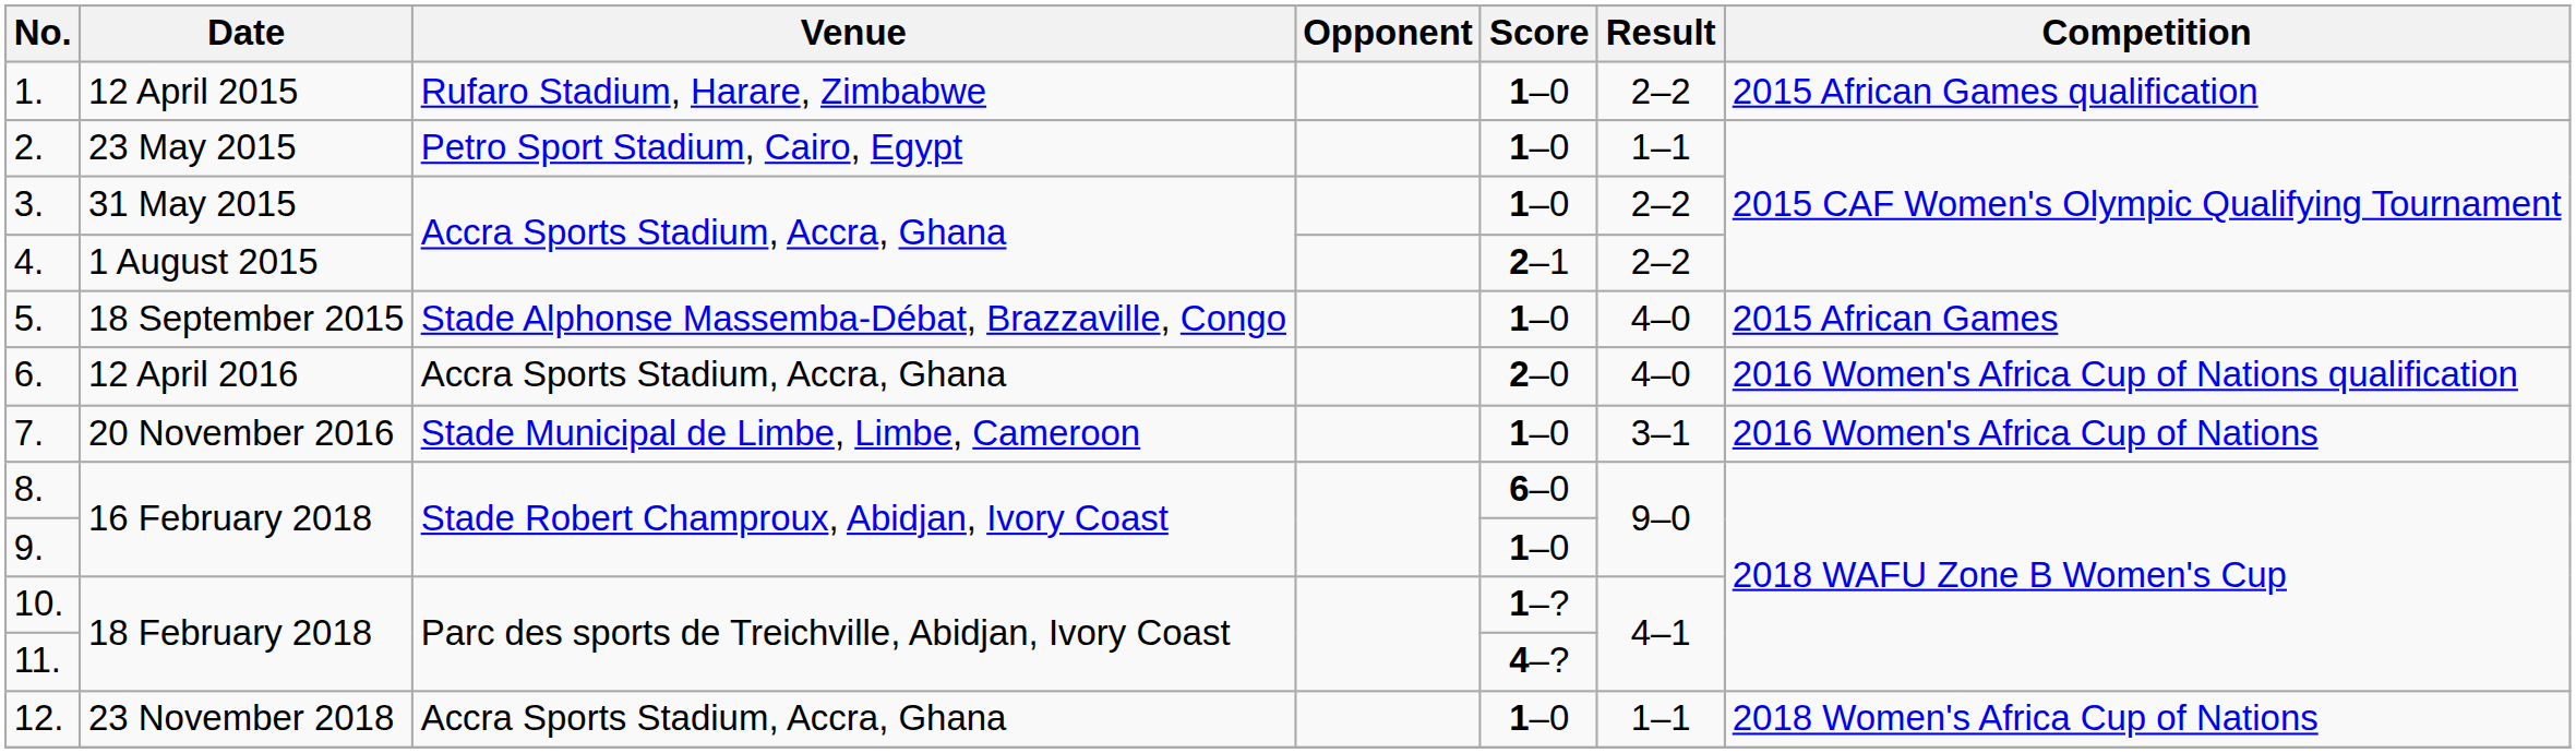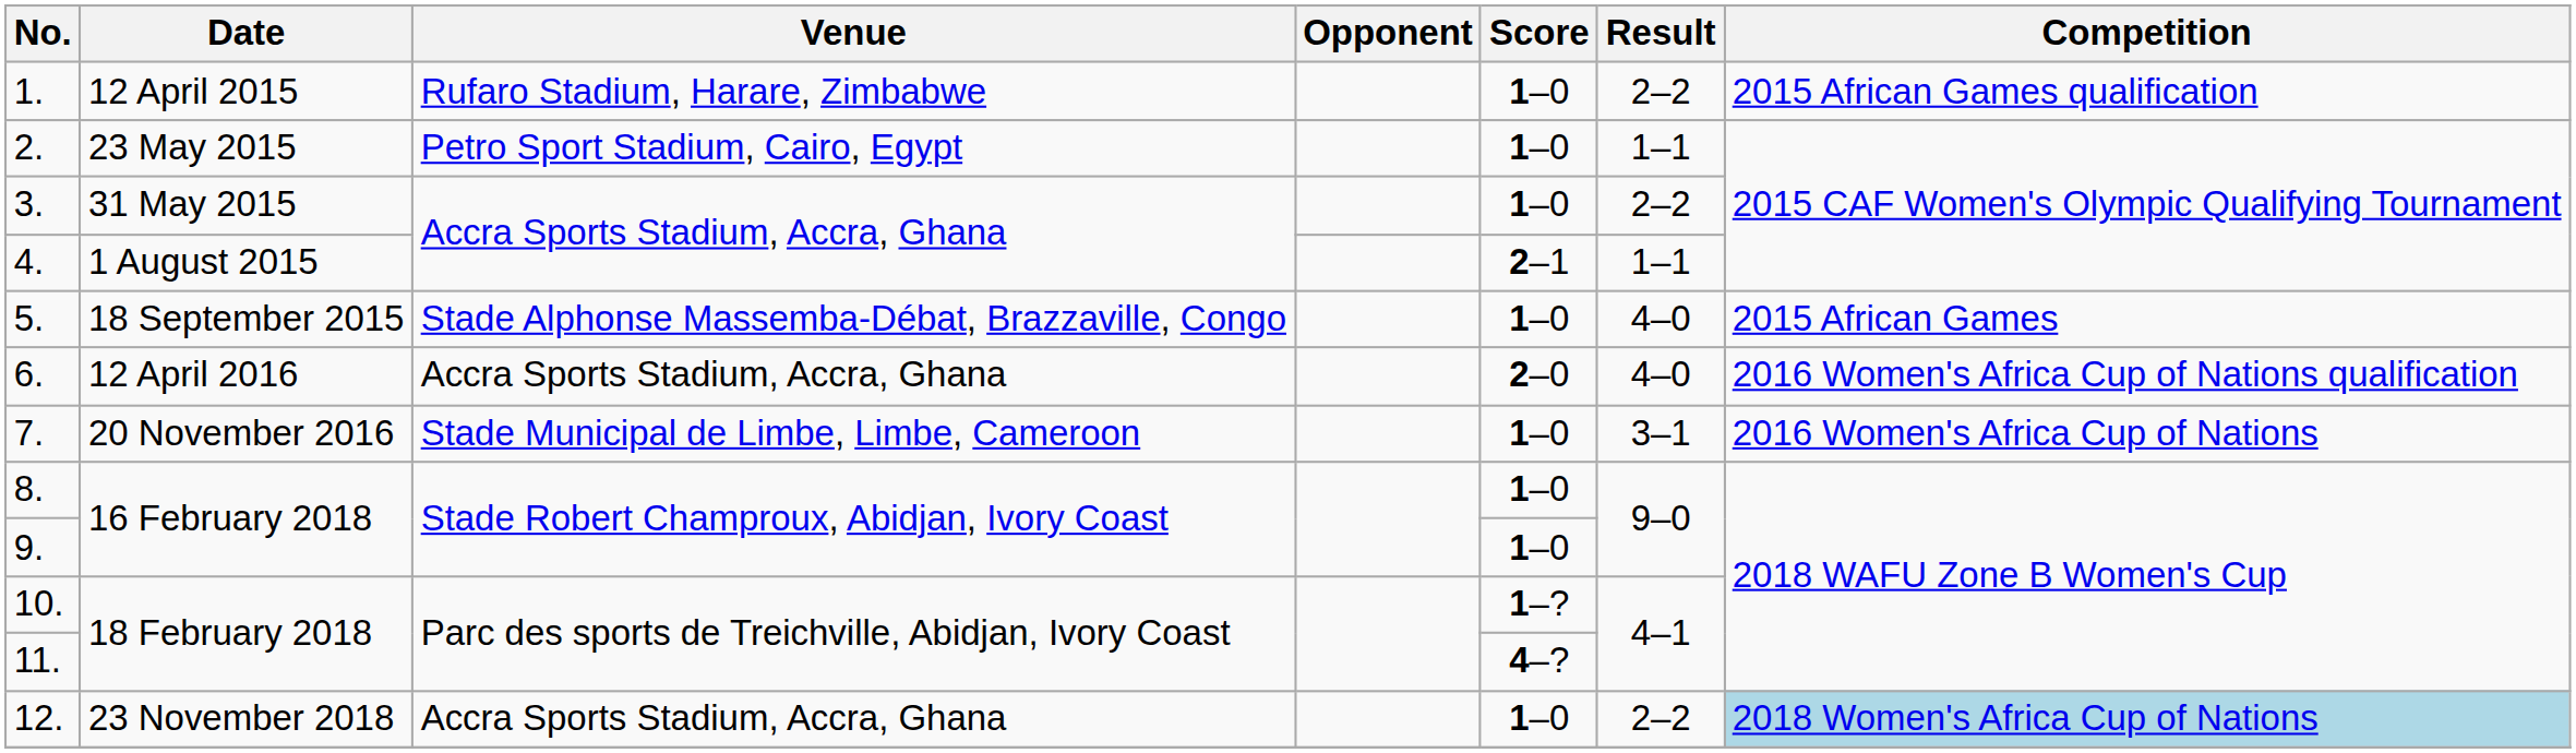4. | Result: 2–2 -> 1–1
8. | Score: 6–0 -> 1–0
12. | Result: 1–1 -> 2–2
12. | Competition: no background -> lightblue background
